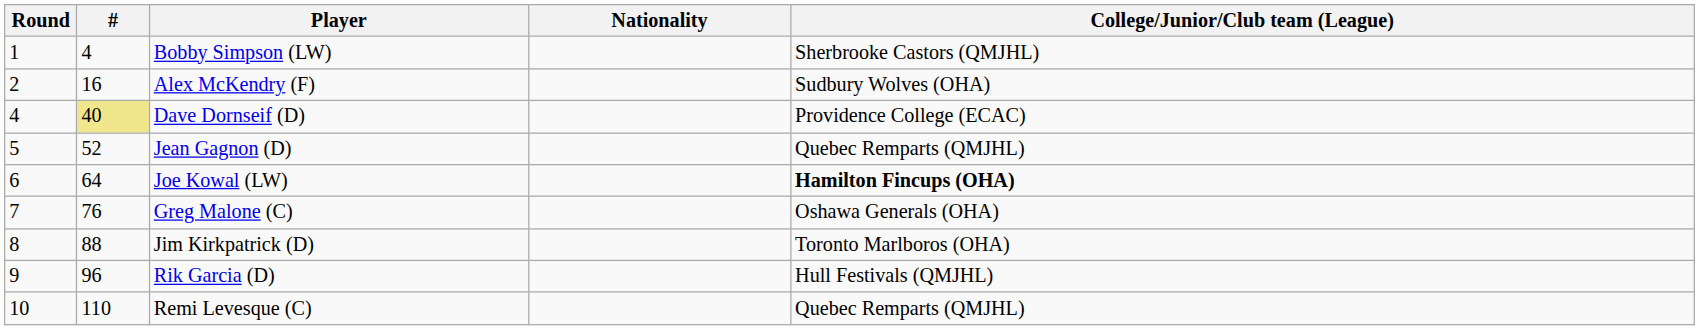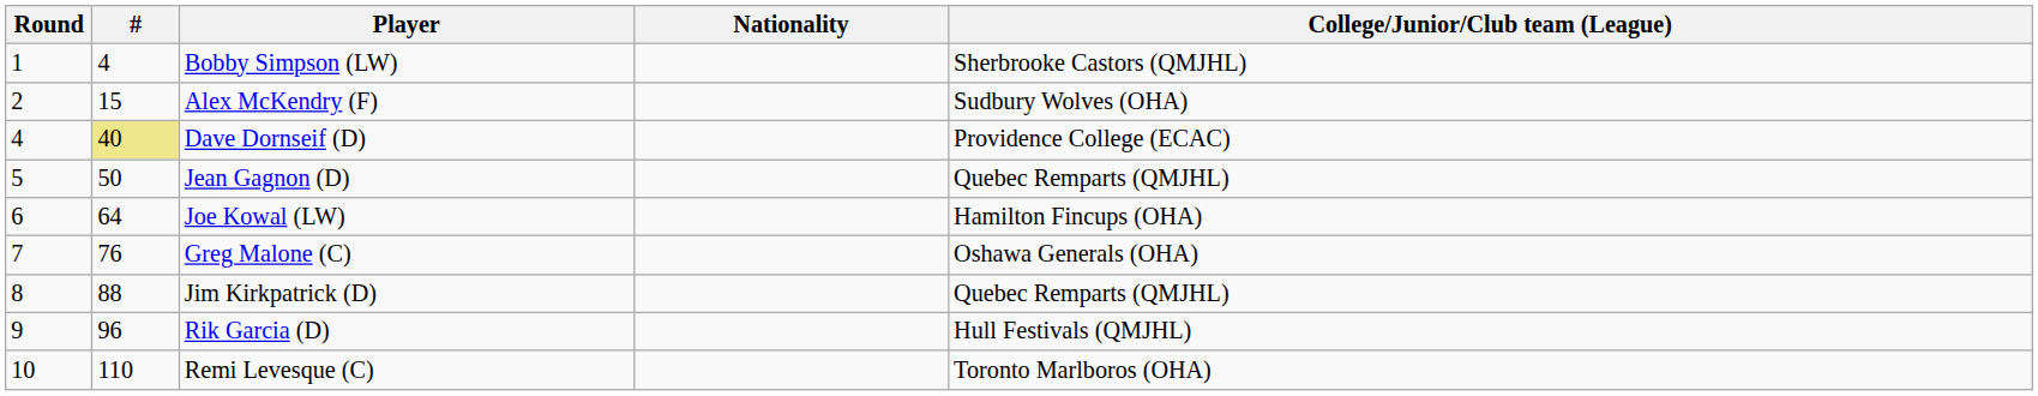Alex McKendry (F) | #: 16 -> 15
Jean Gagnon (D) | #: 52 -> 50
Joe Kowal (LW) | College/Junior/Club team (League): bold -> normal
Jim Kirkpatrick (D) | College/Junior/Club team (League): Toronto Marlboros (OHA) -> Quebec Remparts (QMJHL)
Remi Levesque (C) | College/Junior/Club team (League): Quebec Remparts (QMJHL) -> Toronto Marlboros (OHA)
